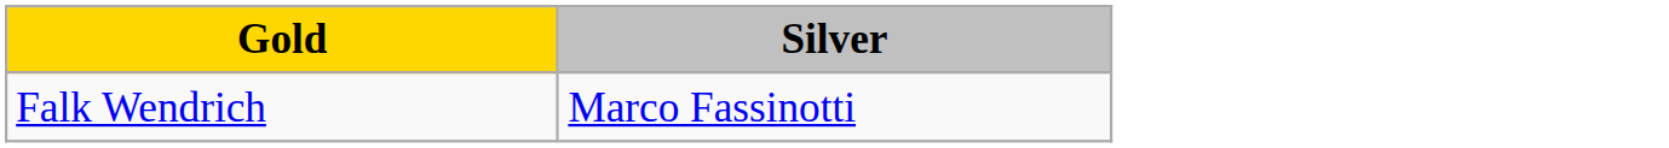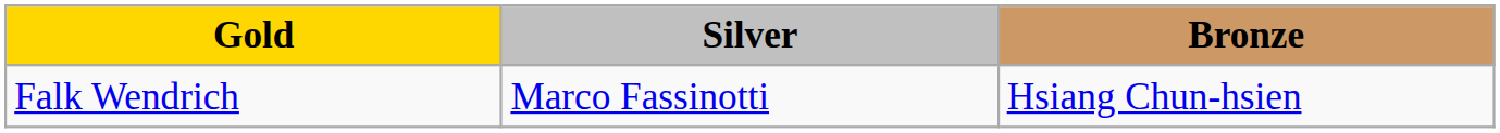+ column: Bronze | Hsiang Chun-hsien
